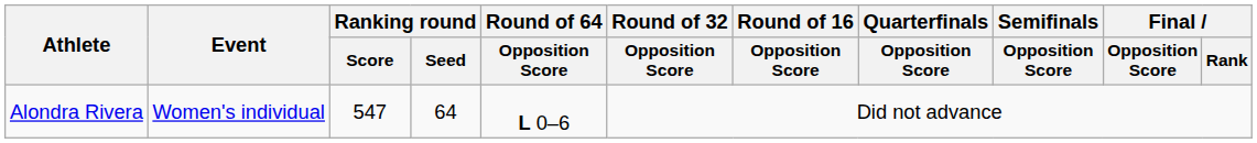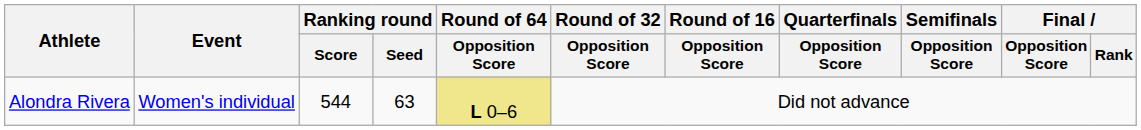Alondra Rivera | Ranking round / Score: 547 -> 544
Alondra Rivera | Ranking round / Seed: 64 -> 63
Alondra Rivera | Round of 64 / Opposition Score: no background -> khaki background
